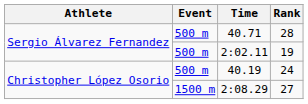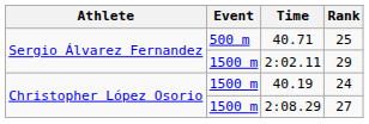40.71 | Rank: 28 -> 25
2:02.11 | Event: 500 m -> 1500 m
2:02.11 | Rank: 19 -> 29
40.19 | Event: 500 m -> 1500 m
